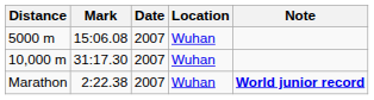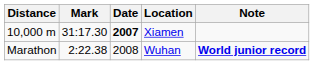- row: 5000 m | 15:06.08 | 2007 | Wuhan
10,000 m | Date: normal -> bold
10,000 m | Location: Wuhan -> Xiamen
Marathon | Date: 2007 -> 2008
